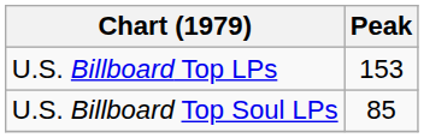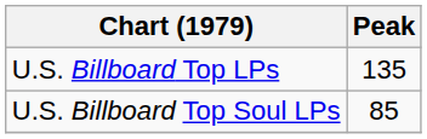U.S. Billboard Top LPs | Peak: 153 -> 135
